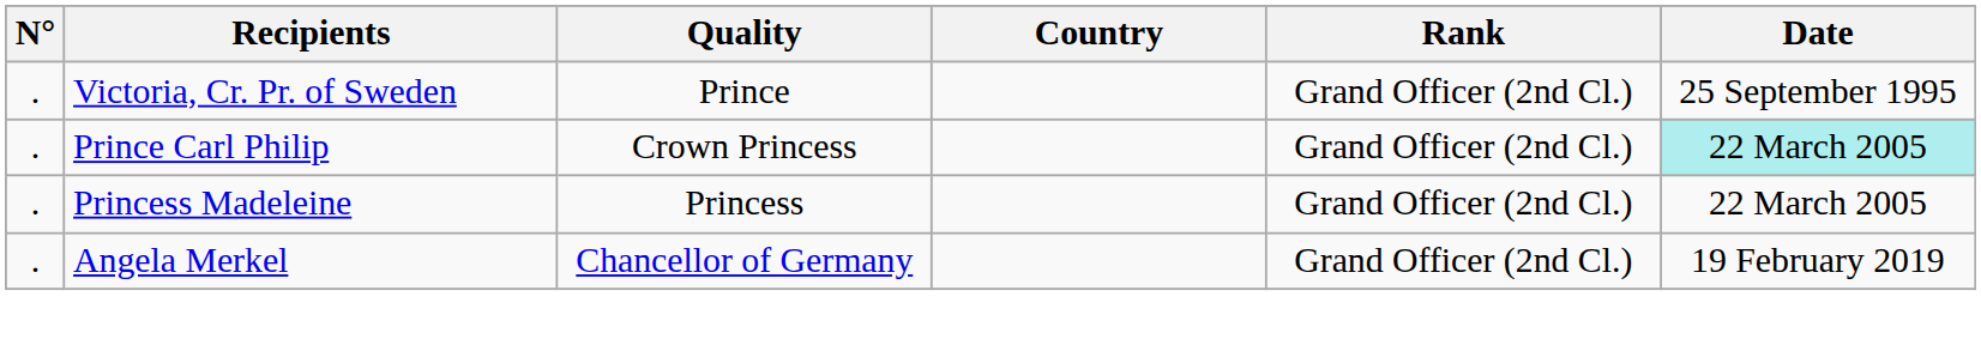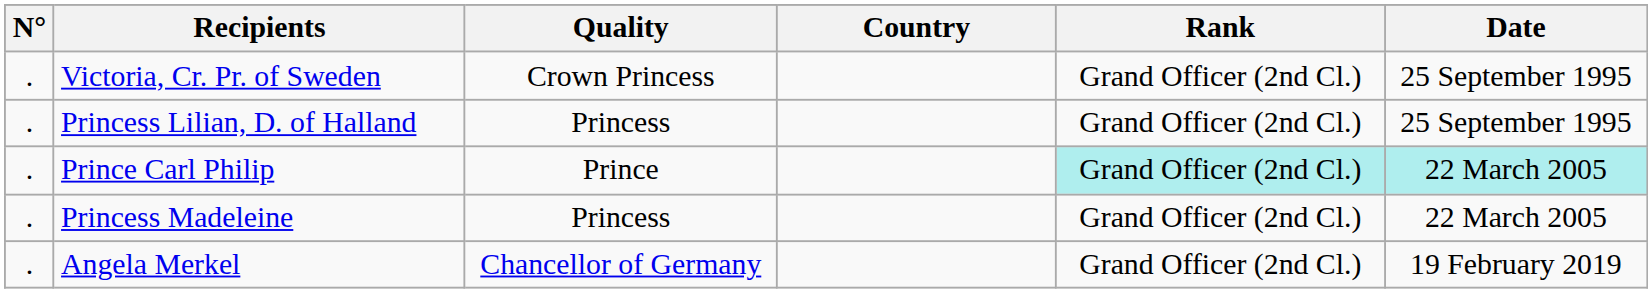Victoria, Cr. Pr. of Sweden | Quality: Prince -> Crown Princess
+ row: . | Princess Lilian, D. of Halland | Princess | Grand Officer (2nd Cl.) | 25 September 1995
Prince Carl Philip | Quality: Crown Princess -> Prince
Prince Carl Philip | Rank: no background -> paleturquoise background
